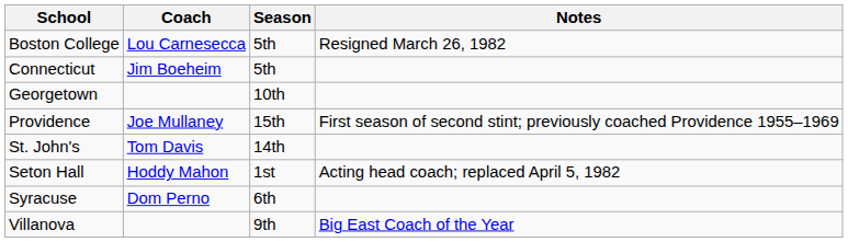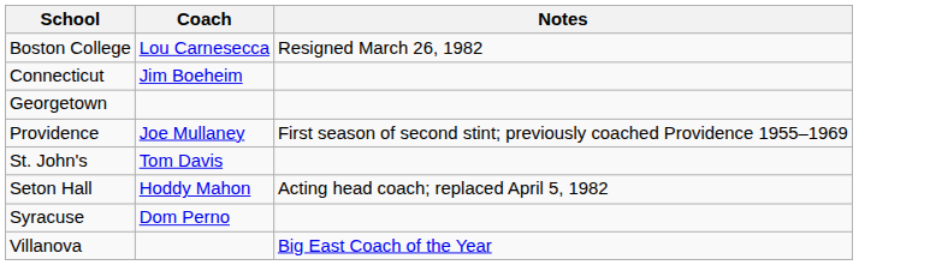- column: Season | 5th | 5th | 10th | 15th | 14th | 1st | 6th | 9th
